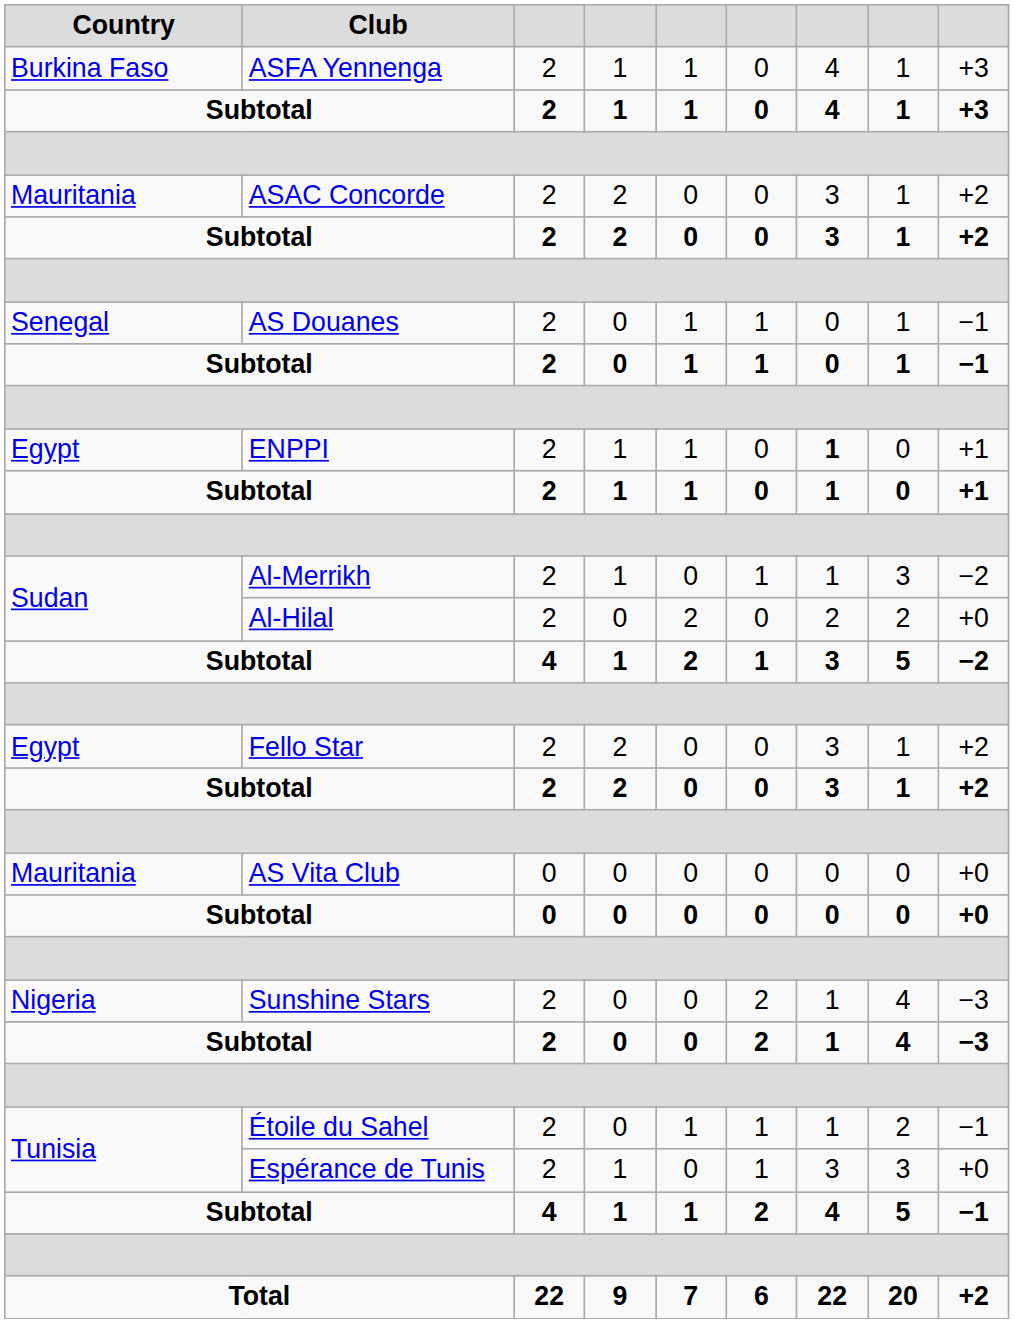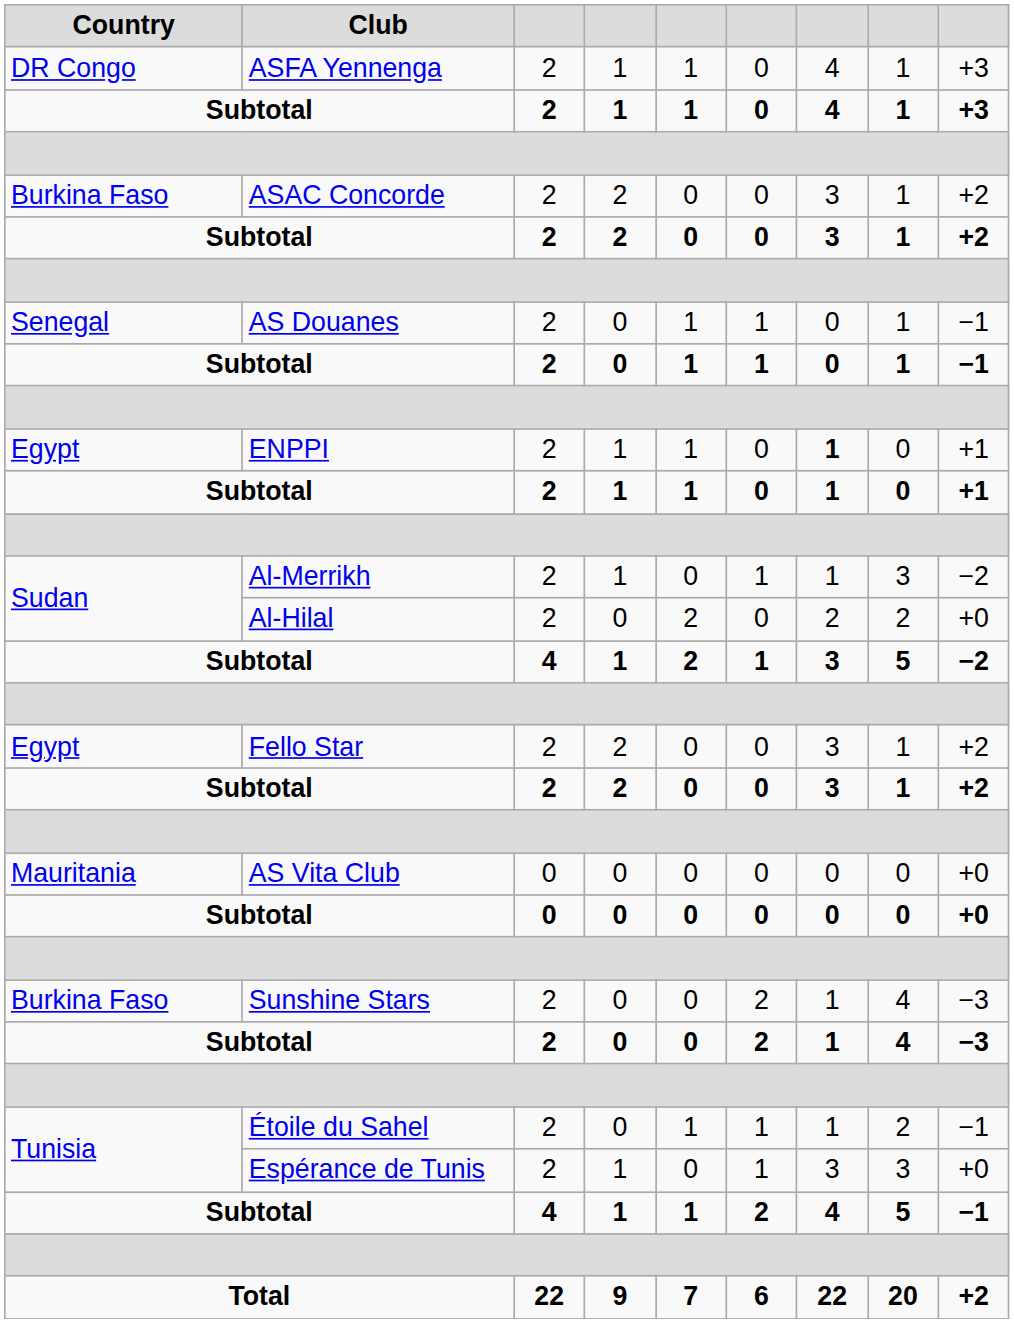ASFA Yennenga | Country: Burkina Faso -> DR Congo
ASAC Concorde | Country: Mauritania -> Burkina Faso
Sunshine Stars | Country: Nigeria -> Burkina Faso
